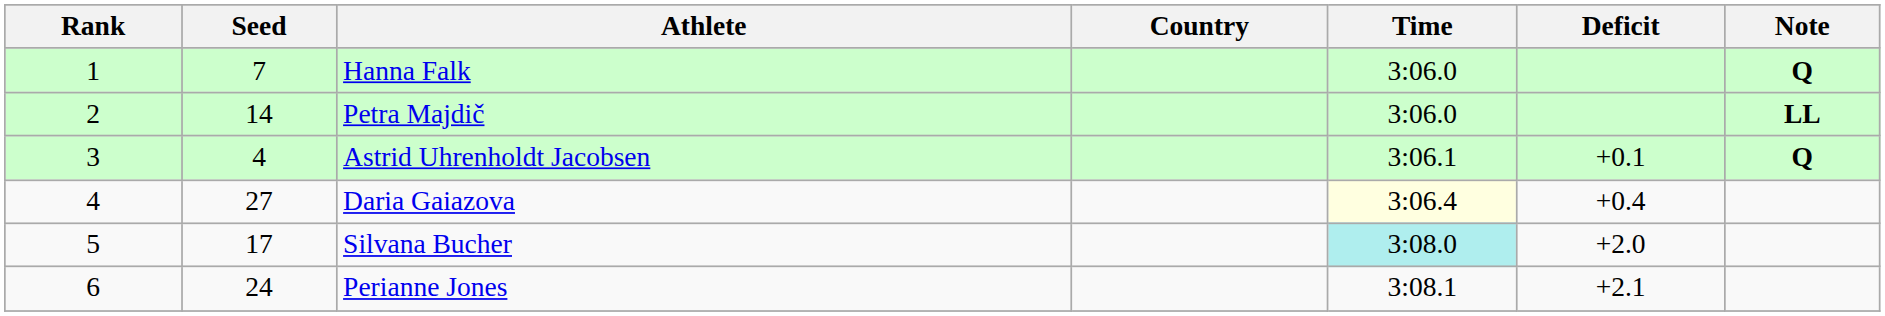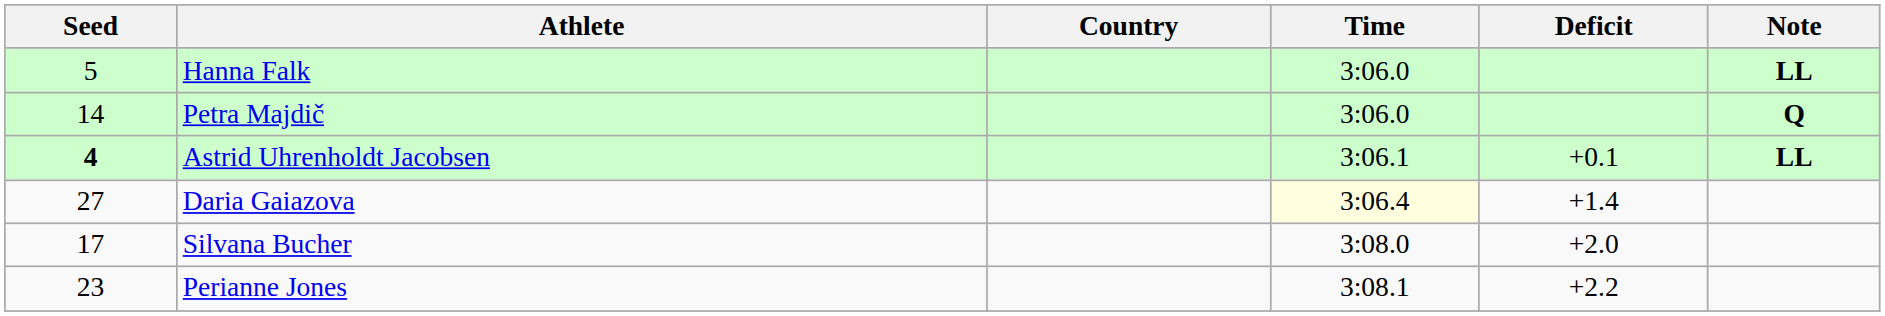- column: Rank | 1 | 2 | 3 | 4 | 5 | 6
Hanna Falk | Seed: 7 -> 5
Hanna Falk | Note: Q -> LL
Petra Majdič | Note: LL -> Q
Astrid Uhrenholdt Jacobsen | Seed: normal -> bold
Astrid Uhrenholdt Jacobsen | Note: Q -> LL
Daria Gaiazova | Deficit: +0.4 -> +1.4
Silvana Bucher | Time: paleturquoise background -> no background
Perianne Jones | Seed: 24 -> 23
Perianne Jones | Deficit: +2.1 -> +2.2
